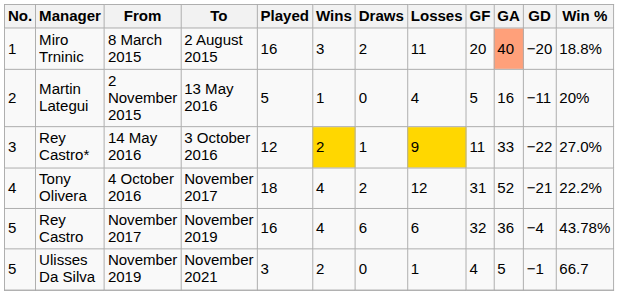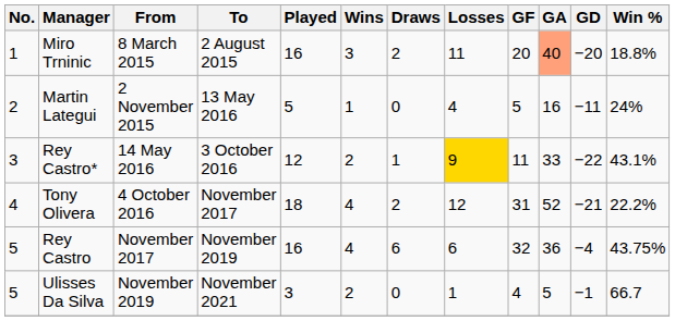Martin Lategui | Win %: 20% -> 24%
Rey Castro* | Wins: gold background -> no background
Rey Castro* | Win %: 27.0% -> 43.1%
Rey Castro | Win %: 43.78% -> 43.75%
